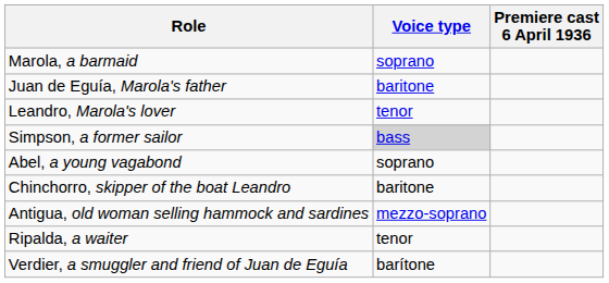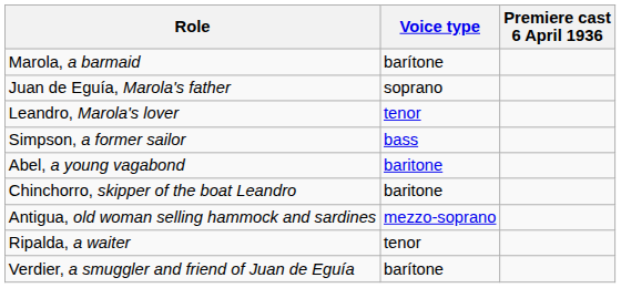Marola, a barmaid | Voice type: soprano -> barítone
Juan de Eguía, Marola's father | Voice type: baritone -> soprano
Simpson, a former sailor | Voice type: lightgrey background -> no background
Abel, a young vagabond | Voice type: soprano -> baritone
